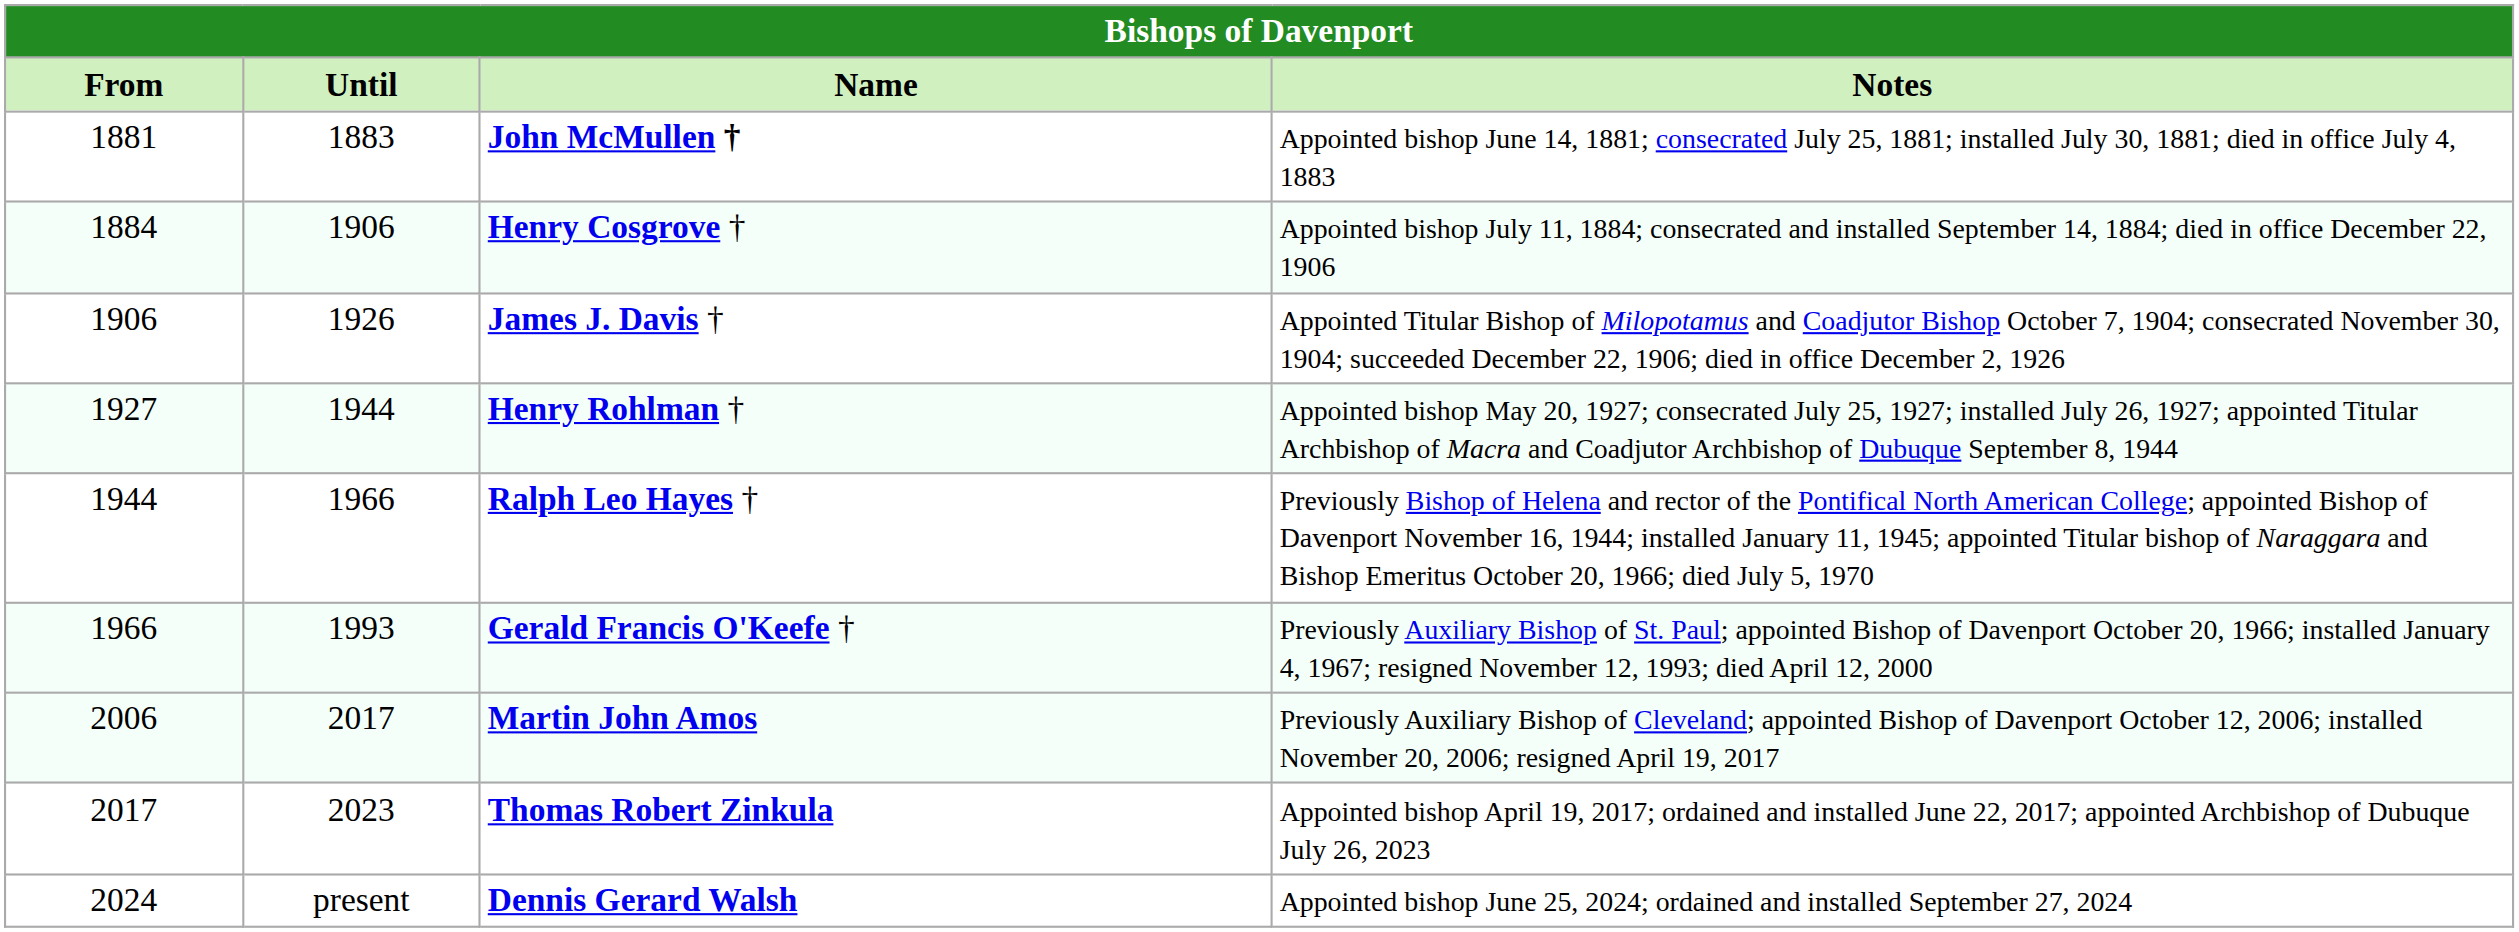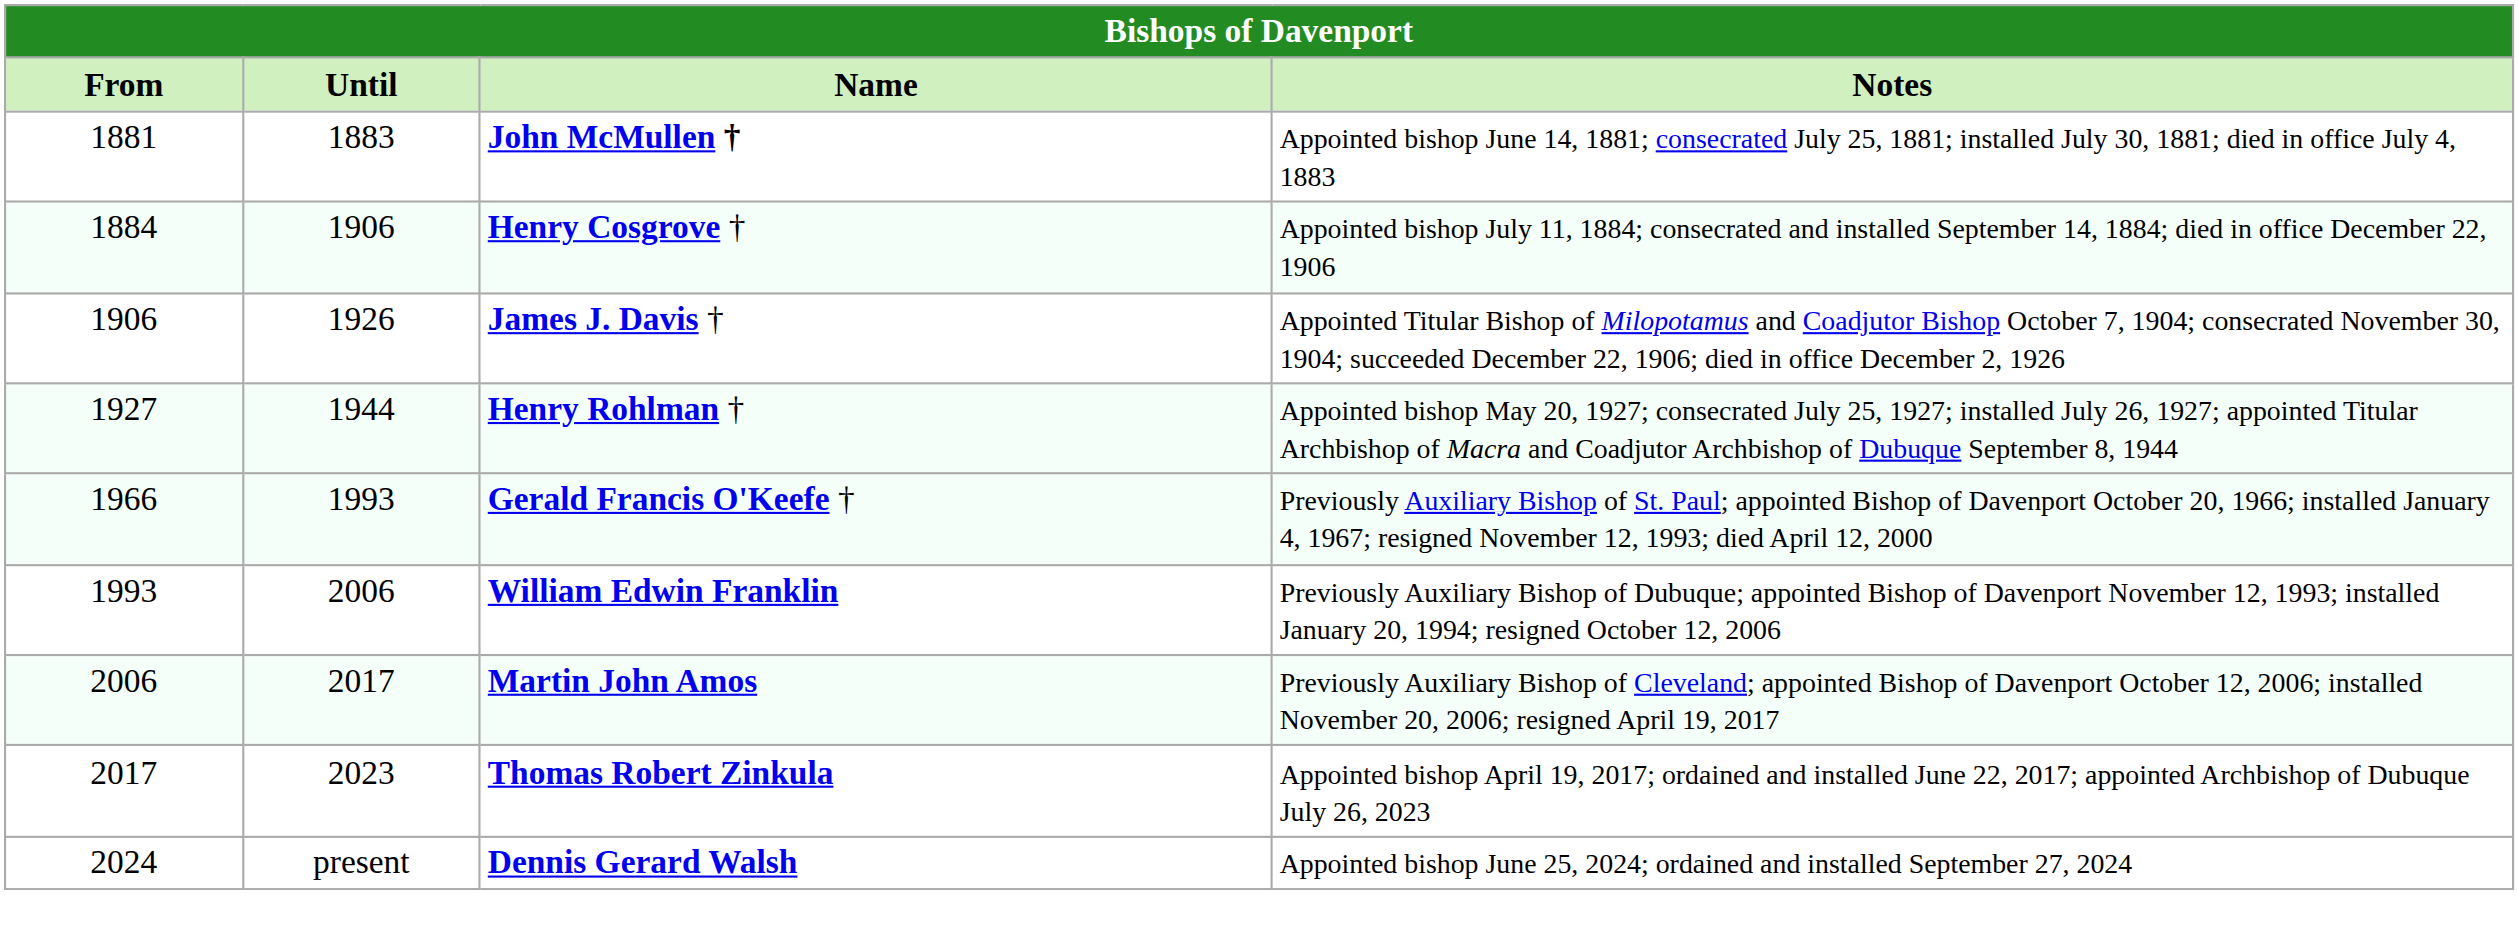- row: 1944 | 1966 | Ralph Leo Hayes † | Previously Bishop of Helena and rector of the Pontifical North American College; appointed Bishop of Davenport November 16, 1944; installed January 11, 1945; appointed Titular bishop of Naraggara and Bishop Emeritus October 20, 1966; died July 5, 1970
+ row: 1993 | 2006 | William Edwin Franklin | Previously Auxiliary Bishop of Dubuque; appointed Bishop of Davenport November 12, 1993; installed January 20, 1994; resigned October 12, 2006
